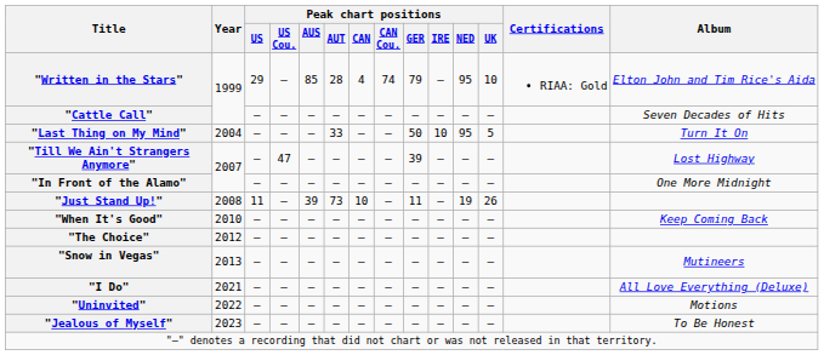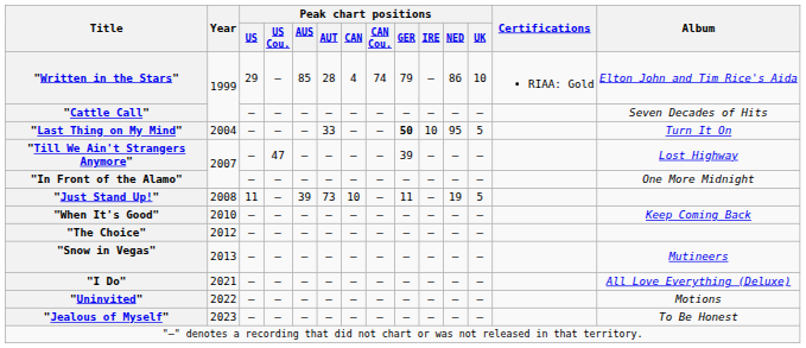"Written in the Stars" | Peak chart positions / NED: 95 -> 86
"Last Thing on My Mind" | Peak chart positions / GER: normal -> bold
"Just Stand Up!" | Peak chart positions / UK: 26 -> 5
